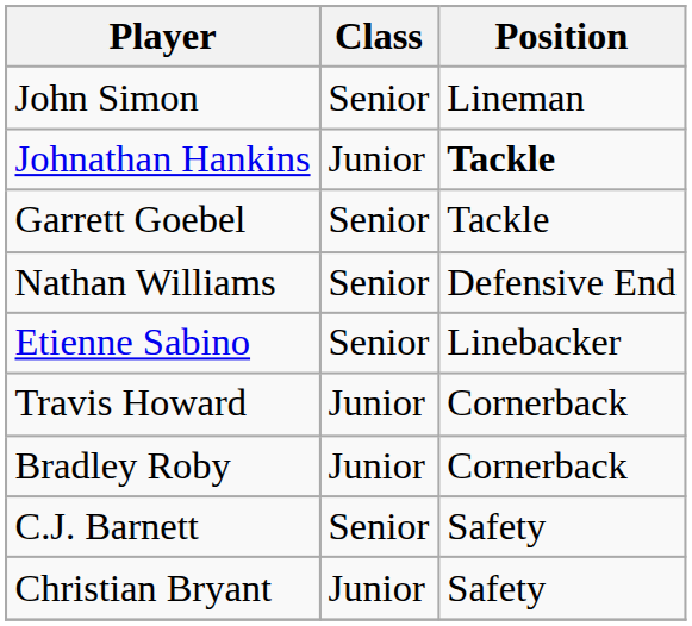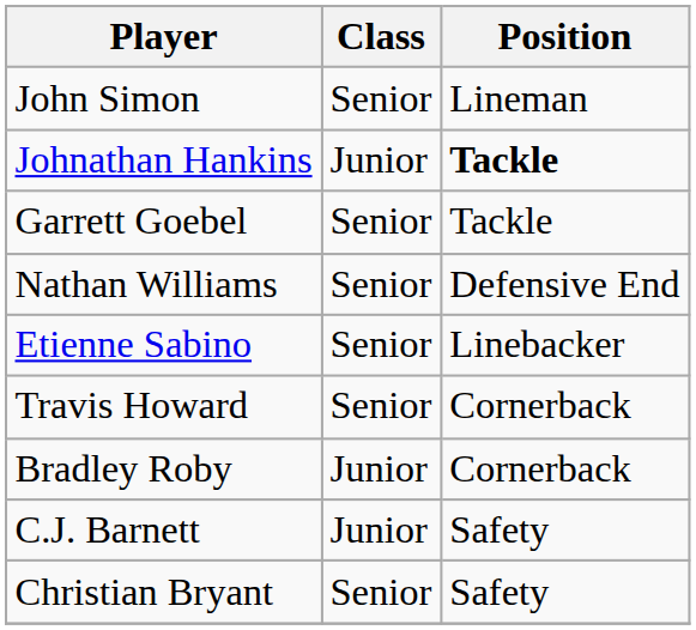Travis Howard | Class: Junior -> Senior
C.J. Barnett | Class: Senior -> Junior
Christian Bryant | Class: Junior -> Senior
